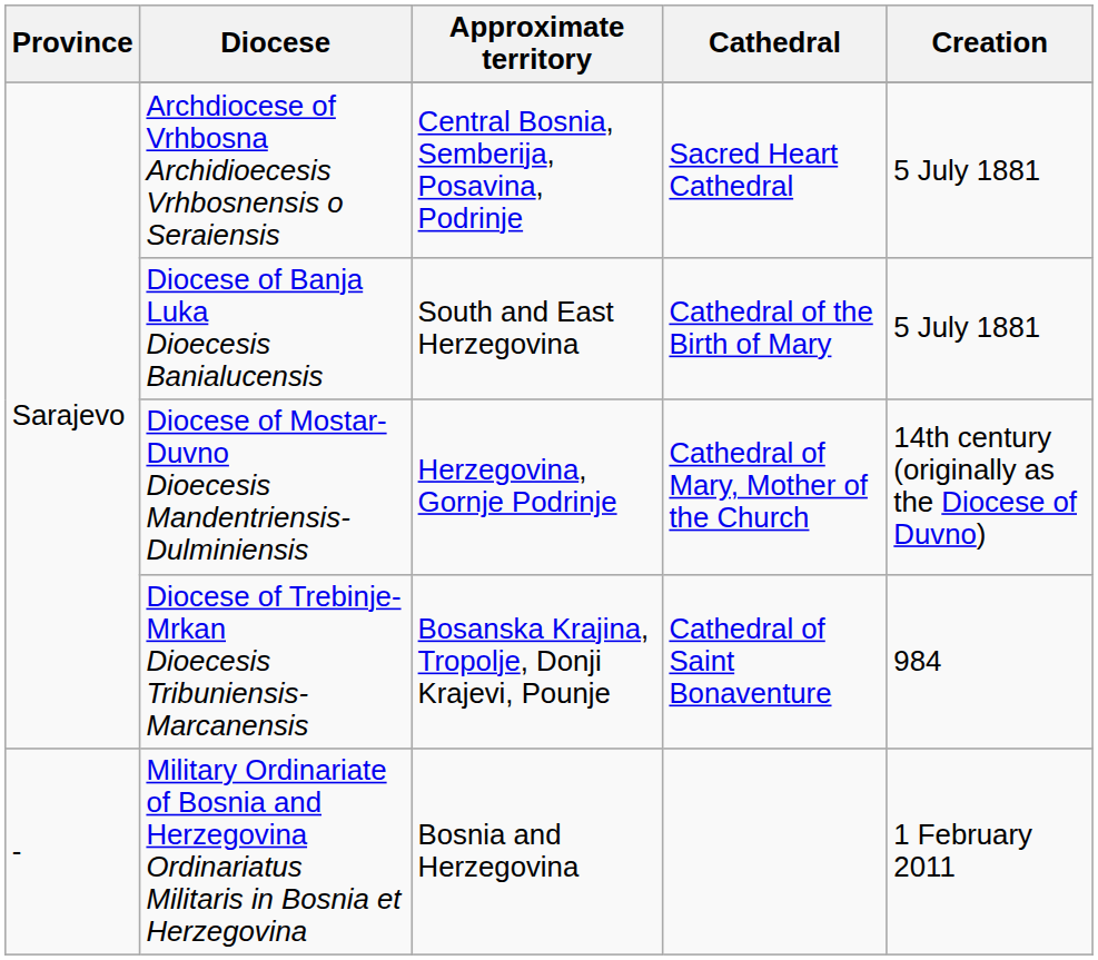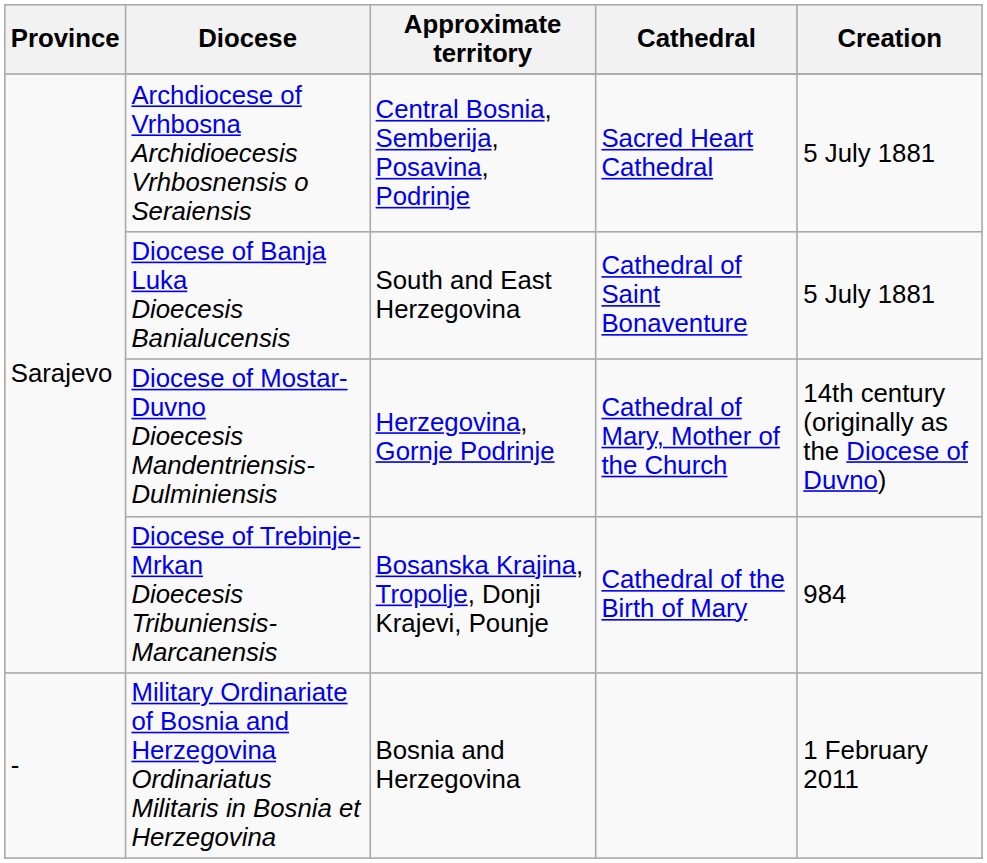Diocese of Banja Luka Dioecesis Banialucensis | Cathedral: Cathedral of the Birth of Mary -> Cathedral of Saint Bonaventure
Diocese of Trebinje-Mrkan Dioecesis Tribuniensis-Marcanensis | Cathedral: Cathedral of Saint Bonaventure -> Cathedral of the Birth of Mary
